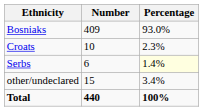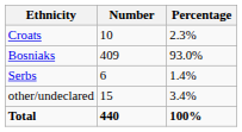rows swapped: Bosniaks <-> Croats
Serbs | Percentage: lightyellow background -> no background
